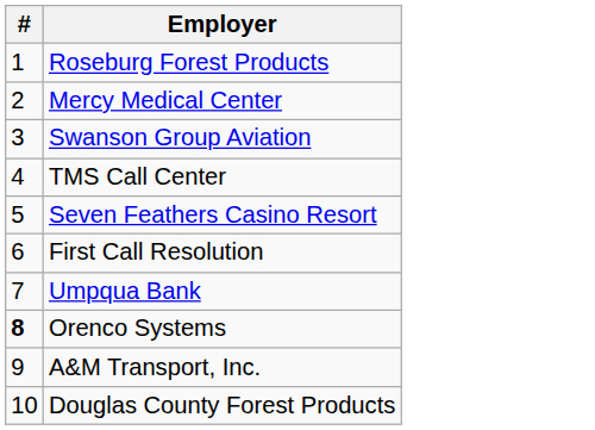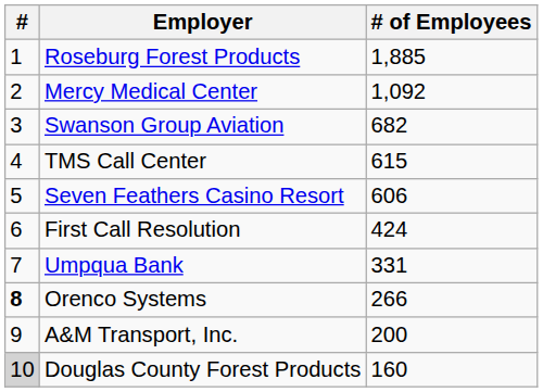+ column: # of Employees | 1,885 | 1,092 | 682 | 615 | 606 | 424 | 331 | 266 | 200 | 160
Douglas County Forest Products | #: no background -> lightgrey background
